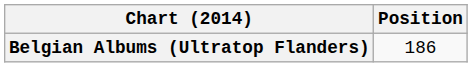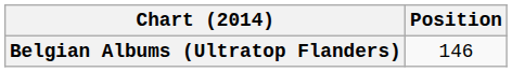Belgian Albums (Ultratop Flanders) | Position: 186 -> 146
